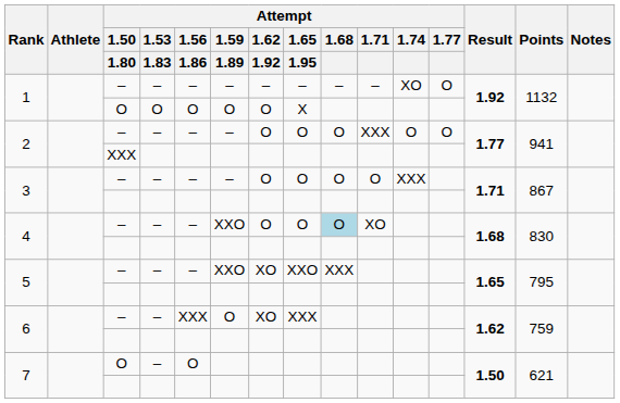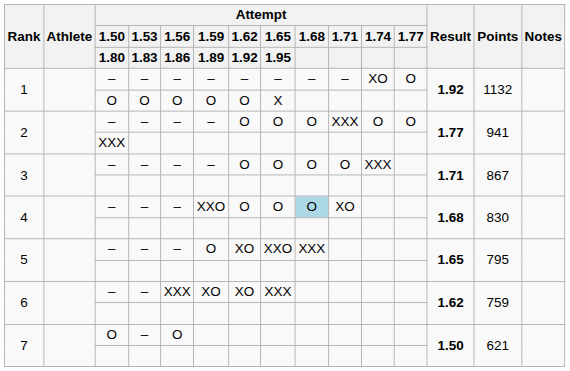5 / – | Attempt / 1.59 / 1.89: XXO -> O
6 / – | Attempt / 1.59 / 1.89: O -> XO
